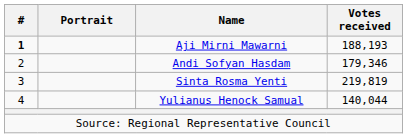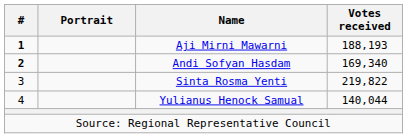Andi Sofyan Hasdam | #: normal -> bold
Andi Sofyan Hasdam | Votes received: 179,346 -> 169,340
Sinta Rosma Yenti | Votes received: 219,819 -> 219,822
